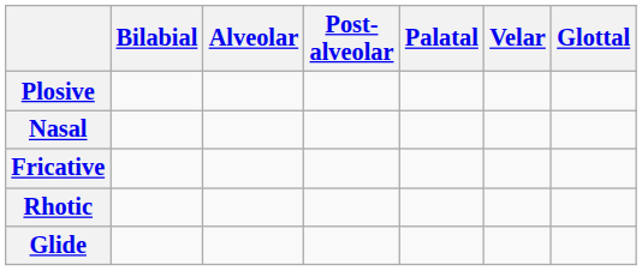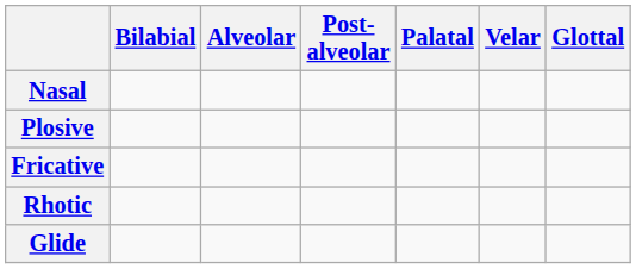rows swapped: Nasal <-> Plosive
